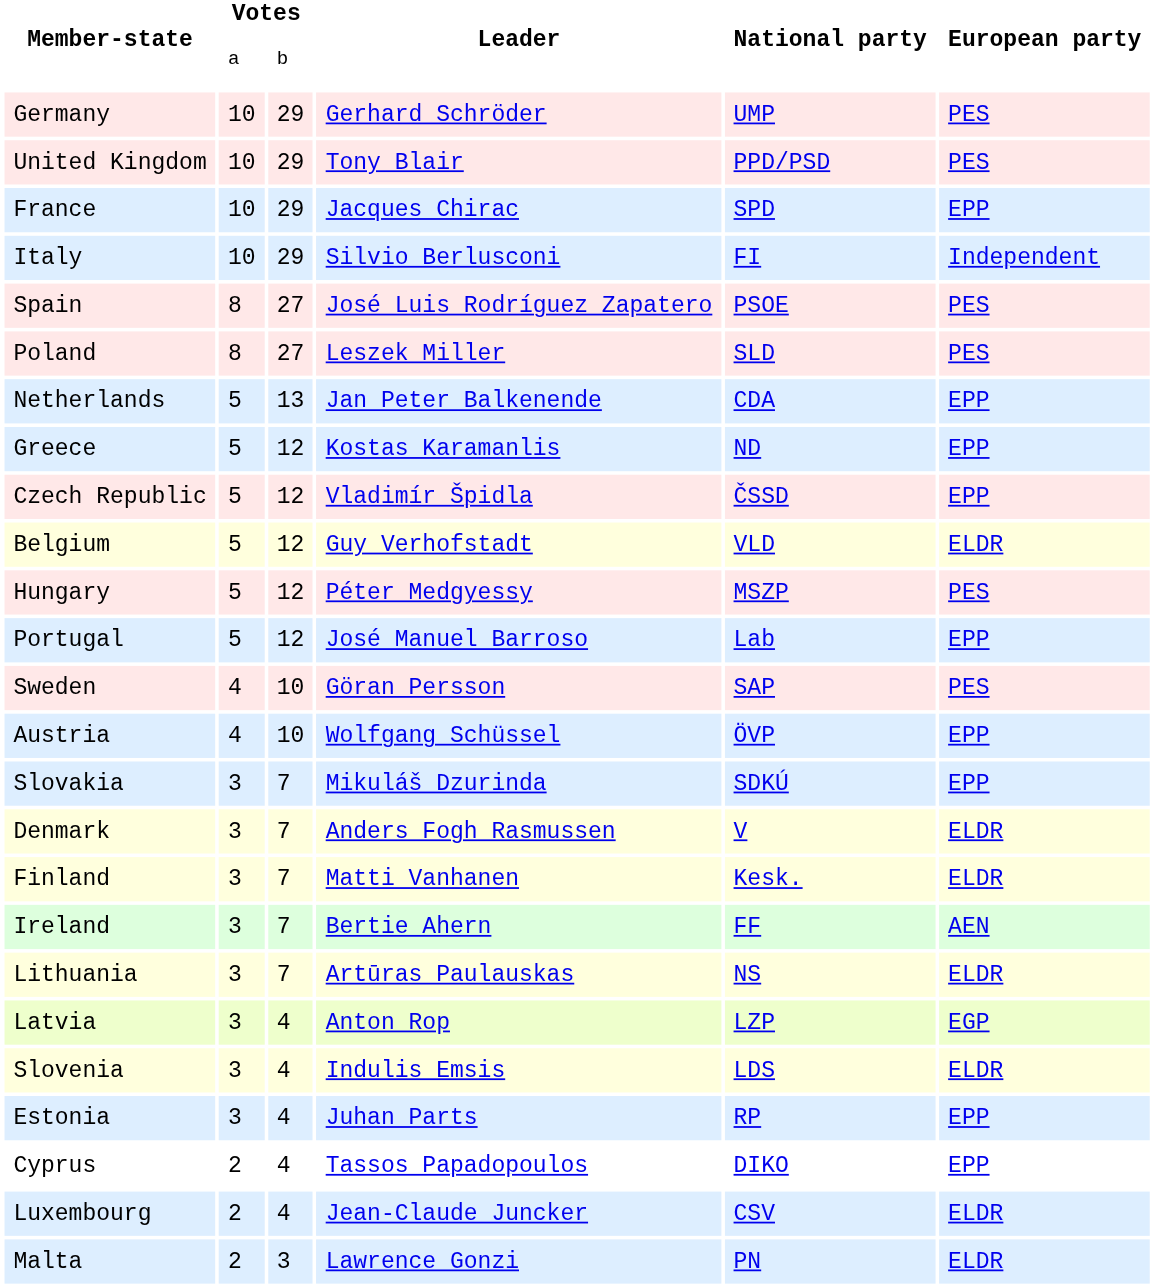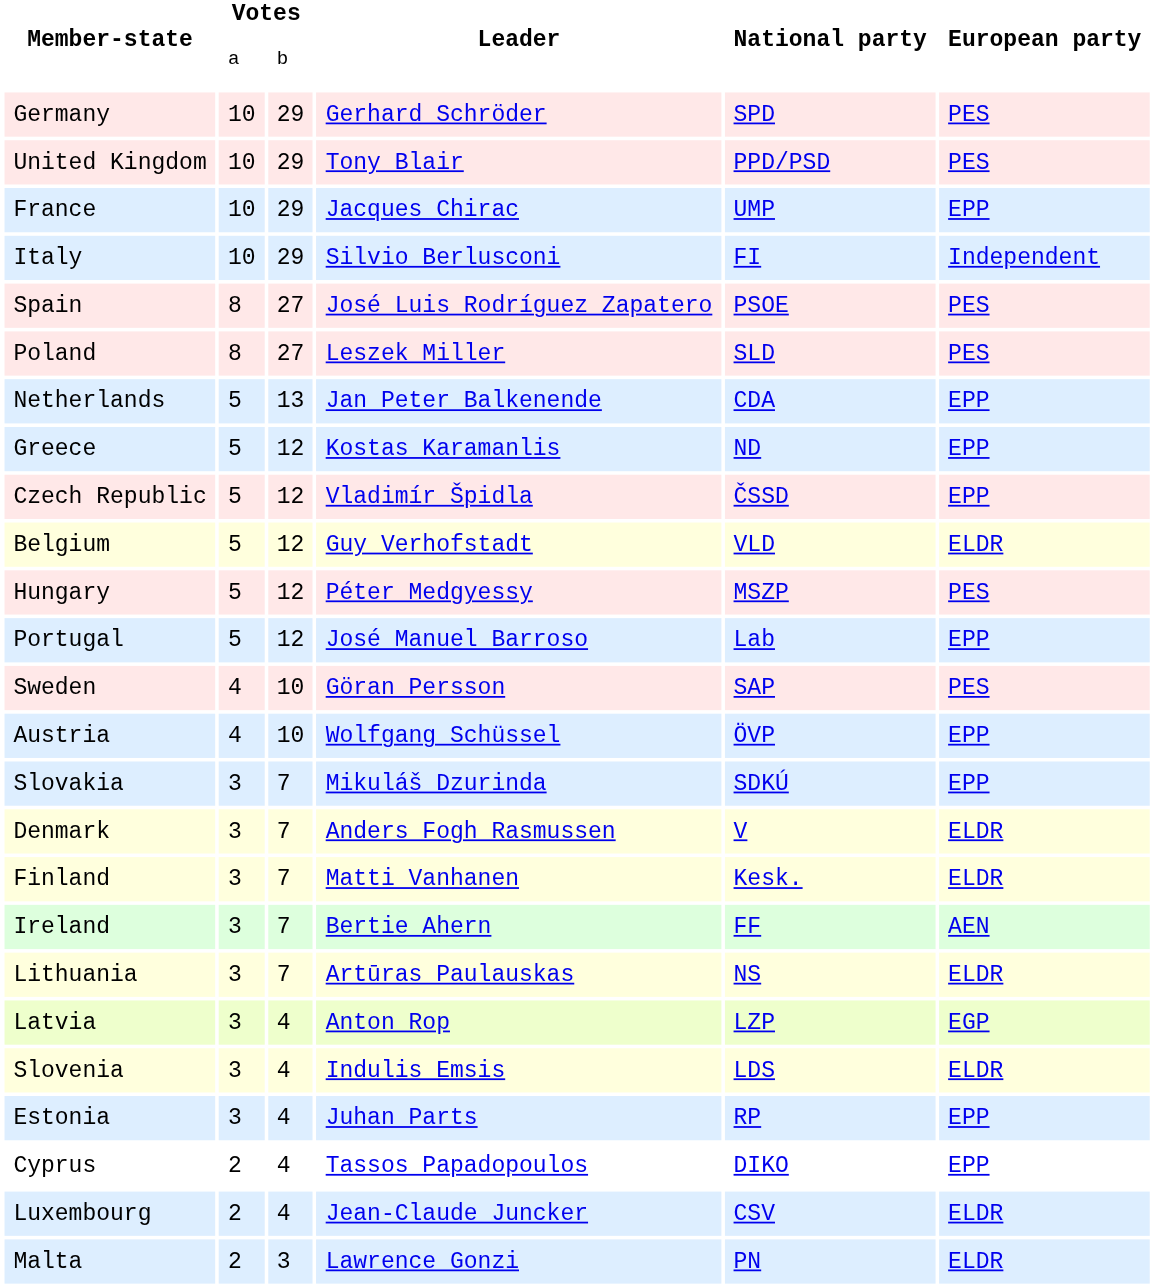Germany | National party: UMP -> SPD
France | National party: SPD -> UMP
